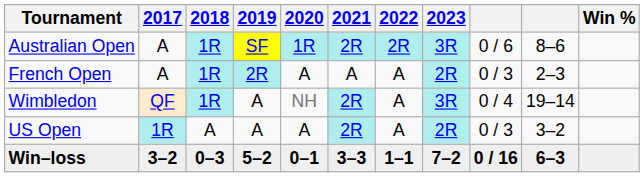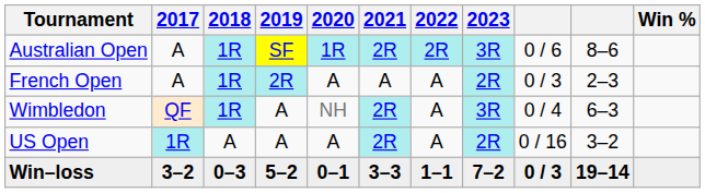Wimbledon | column 10: 19–14 -> 6–3
US Open | column 9: 0 / 3 -> 0 / 16
Win–loss | column 9: 0 / 16 -> 0 / 3
Win–loss | column 10: 6–3 -> 19–14
